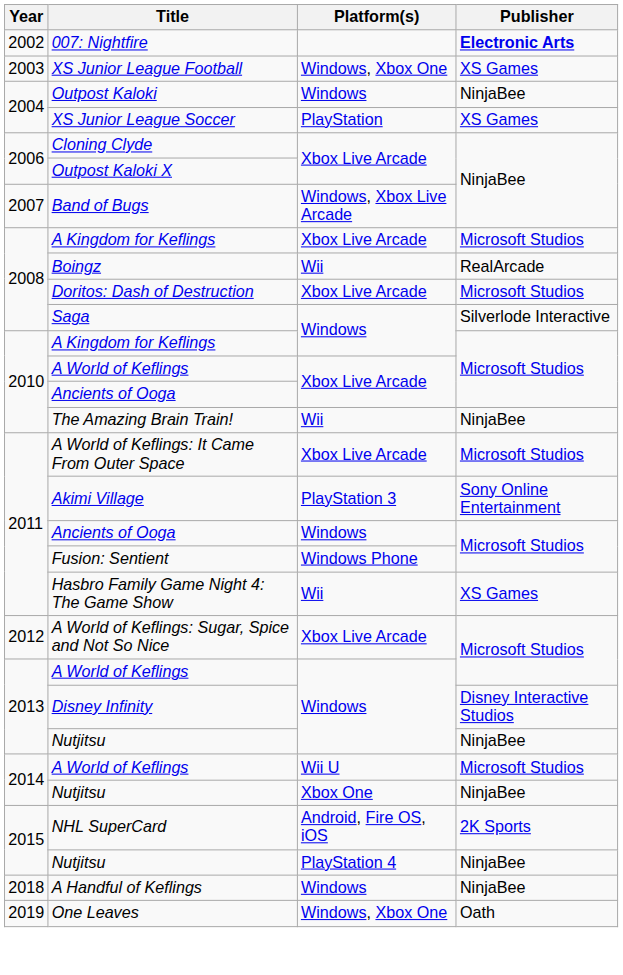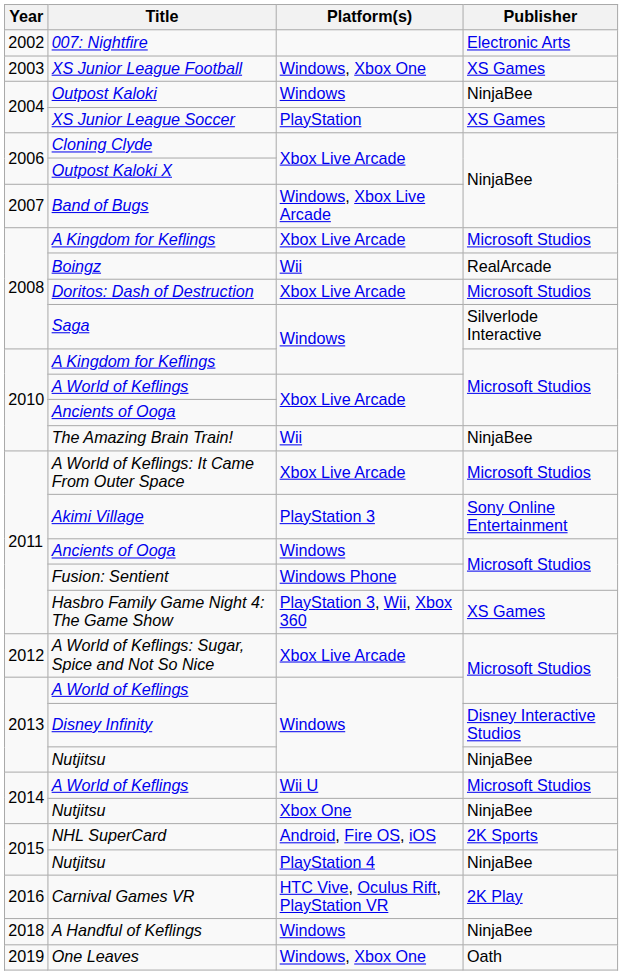007: Nightfire | Publisher: bold -> normal
Hasbro Family Game Night 4: The Game Show | Platform(s): Wii -> PlayStation 3, Wii, Xbox 360
+ row: 2016 | Carnival Games VR | HTC Vive, Oculus Rift, PlayStation VR | 2K Play
